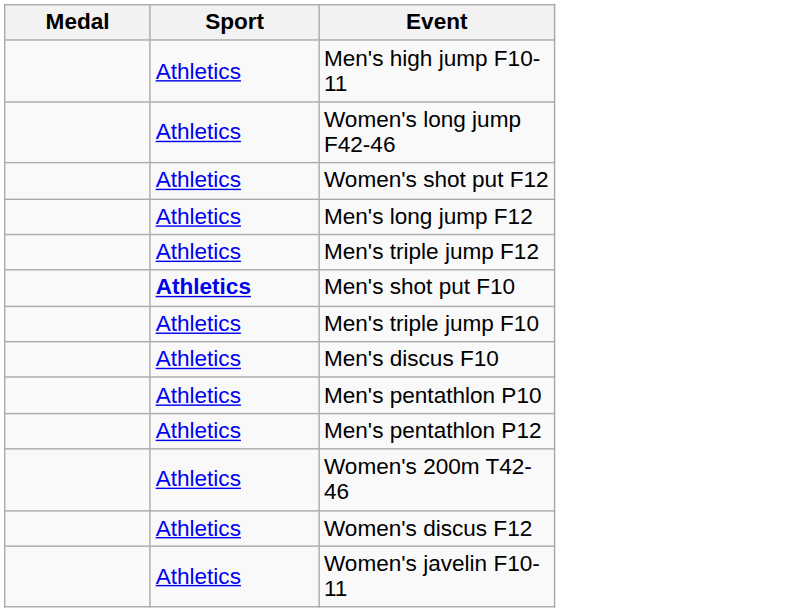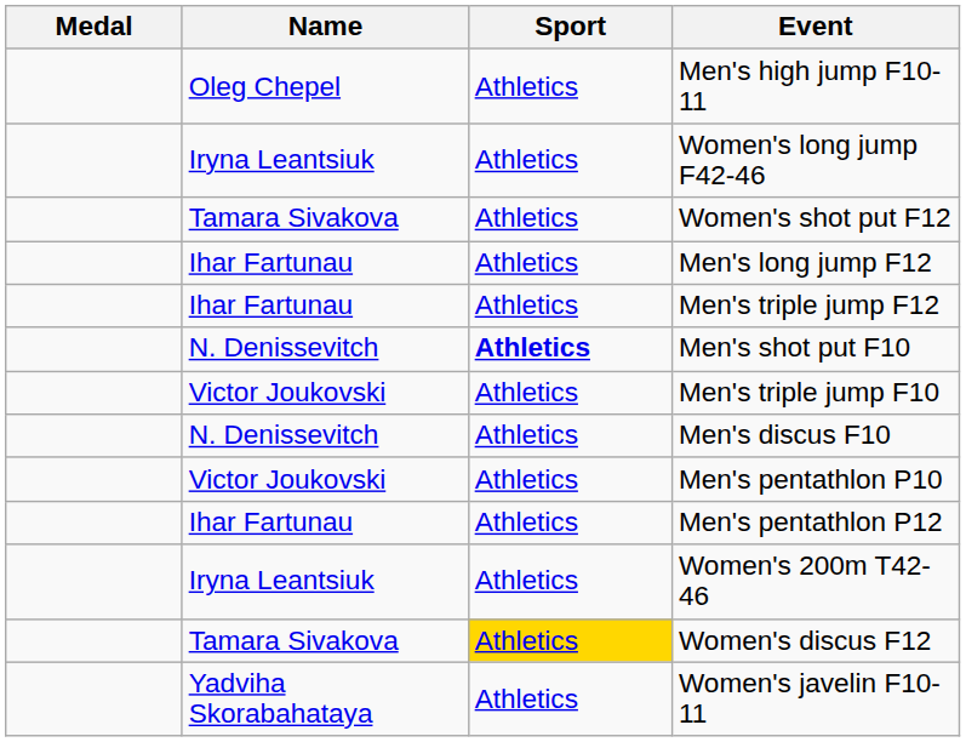+ column: Name | Oleg Chepel | Iryna Leantsiuk | Tamara Sivakova | Ihar Fartunau | Ihar Fartunau | N. Denissevitch | Victor Joukovski | N. Denissevitch | Victor Joukovski | Ihar Fartunau | Iryna Leantsiuk | Tamara Sivakova | Yadviha Skorabahataya
Women's discus F12 | Sport: no background -> gold background
